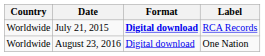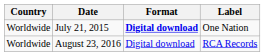July 21, 2015 | Label: RCA Records -> One Nation
August 23, 2016 | Label: One Nation -> RCA Records
